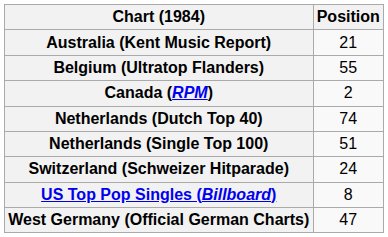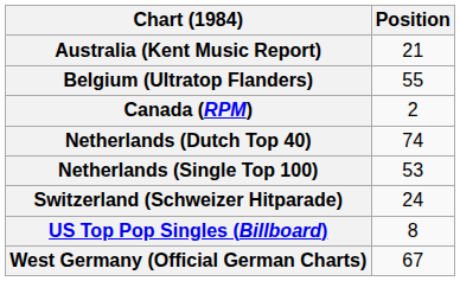Netherlands (Single Top 100) | Position: 51 -> 53
West Germany (Official German Charts) | Position: 47 -> 67
